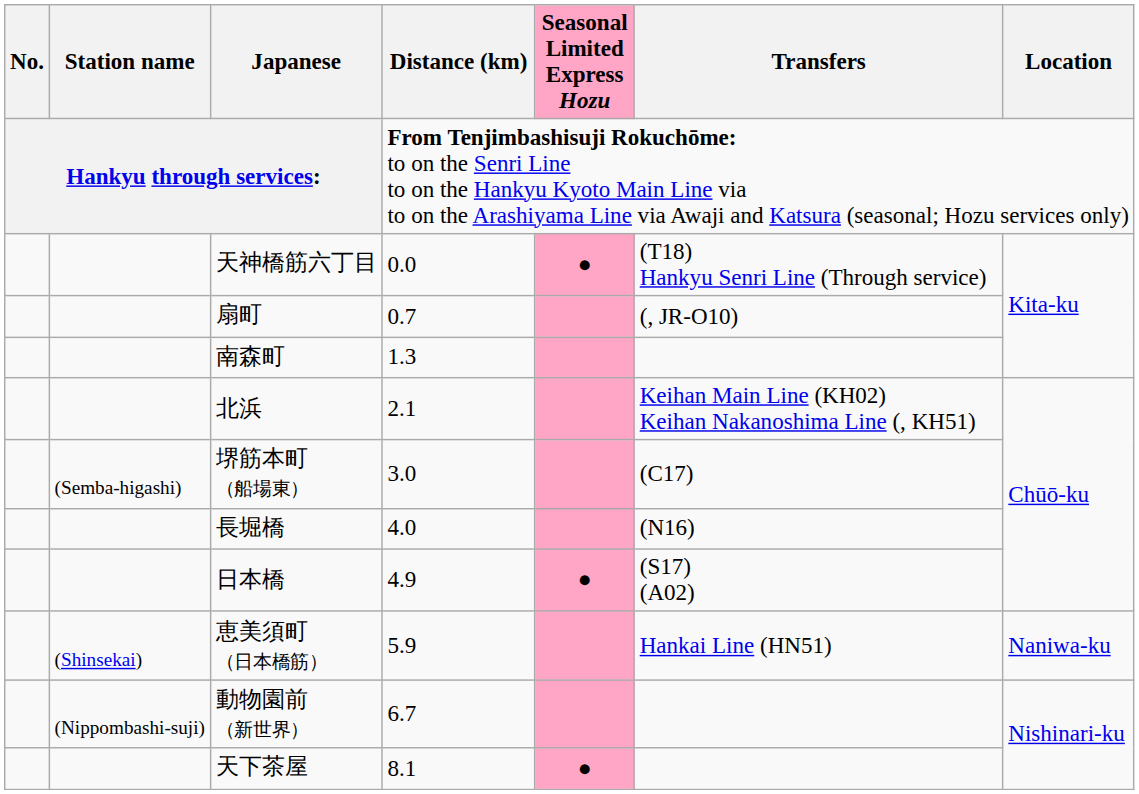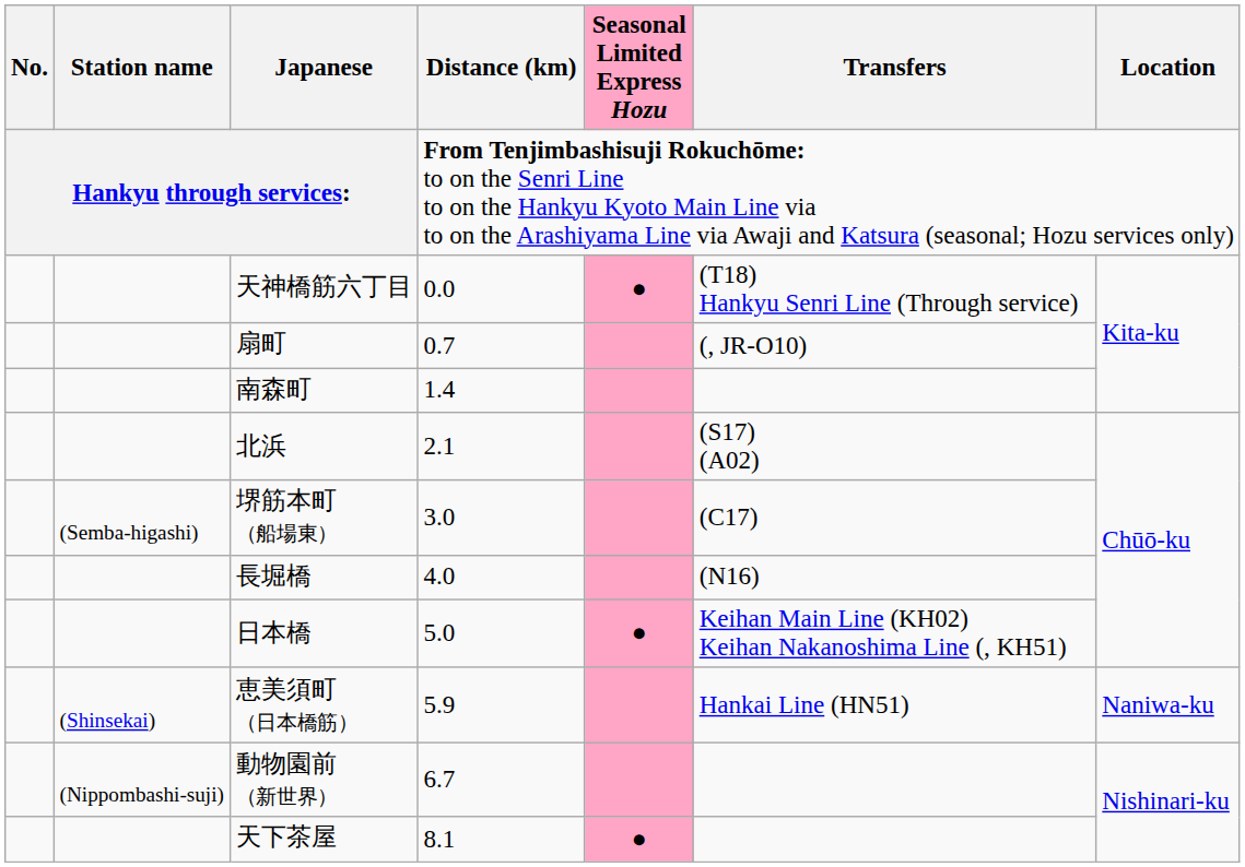南森町 | Distance (km): 1.3 -> 1.4
北浜 | Transfers: Keihan Main Line (KH02) Keihan Nakanoshima Line (, KH51) -> (S17) (A02)
日本橋 | Distance (km): 4.9 -> 5.0
日本橋 | Transfers: (S17) (A02) -> Keihan Main Line (KH02) Keihan Nakanoshima Line (, KH51)
